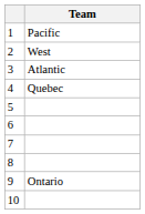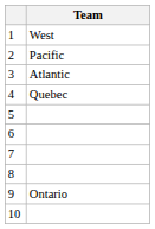1 | Team: Pacific -> West
2 | Team: West -> Pacific
